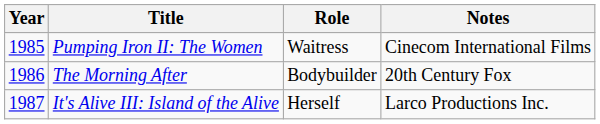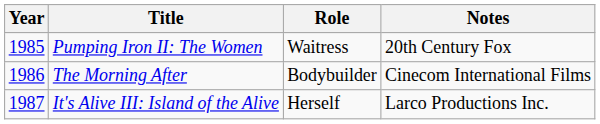Pumping Iron II: The Women | Notes: Cinecom International Films -> 20th Century Fox
The Morning After | Notes: 20th Century Fox -> Cinecom International Films
